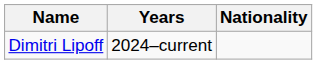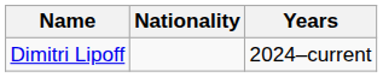columns swapped: Nationality <-> Years
